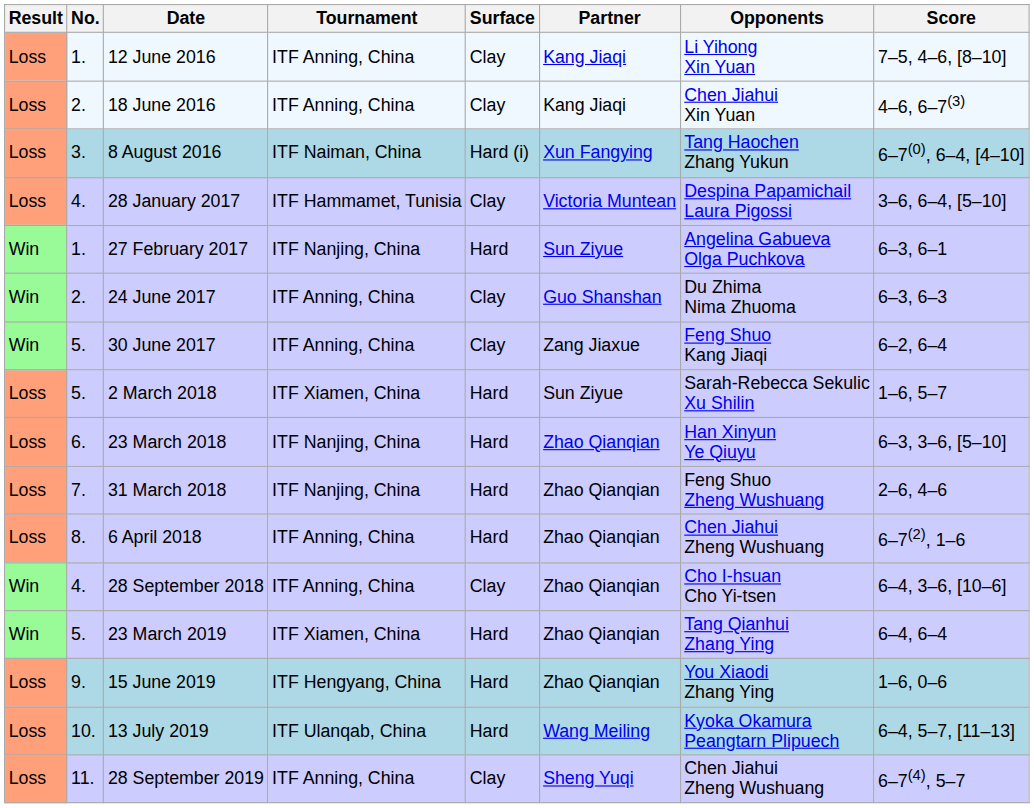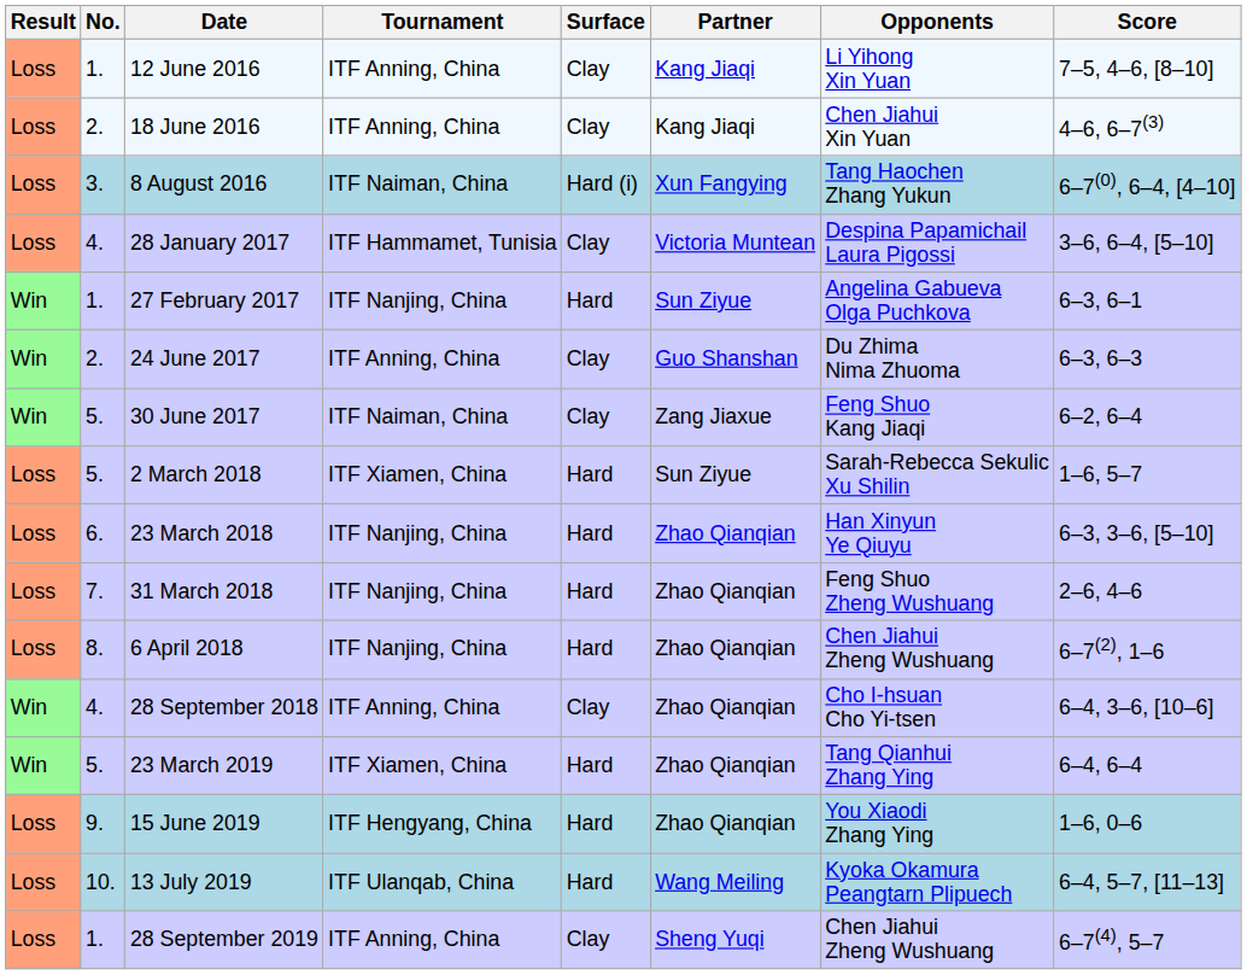30 June 2017 | Tournament: ITF Anning, China -> ITF Naiman, China
6 April 2018 | Tournament: ITF Anning, China -> ITF Nanjing, China
28 September 2019 | No.: 11. -> 1.
